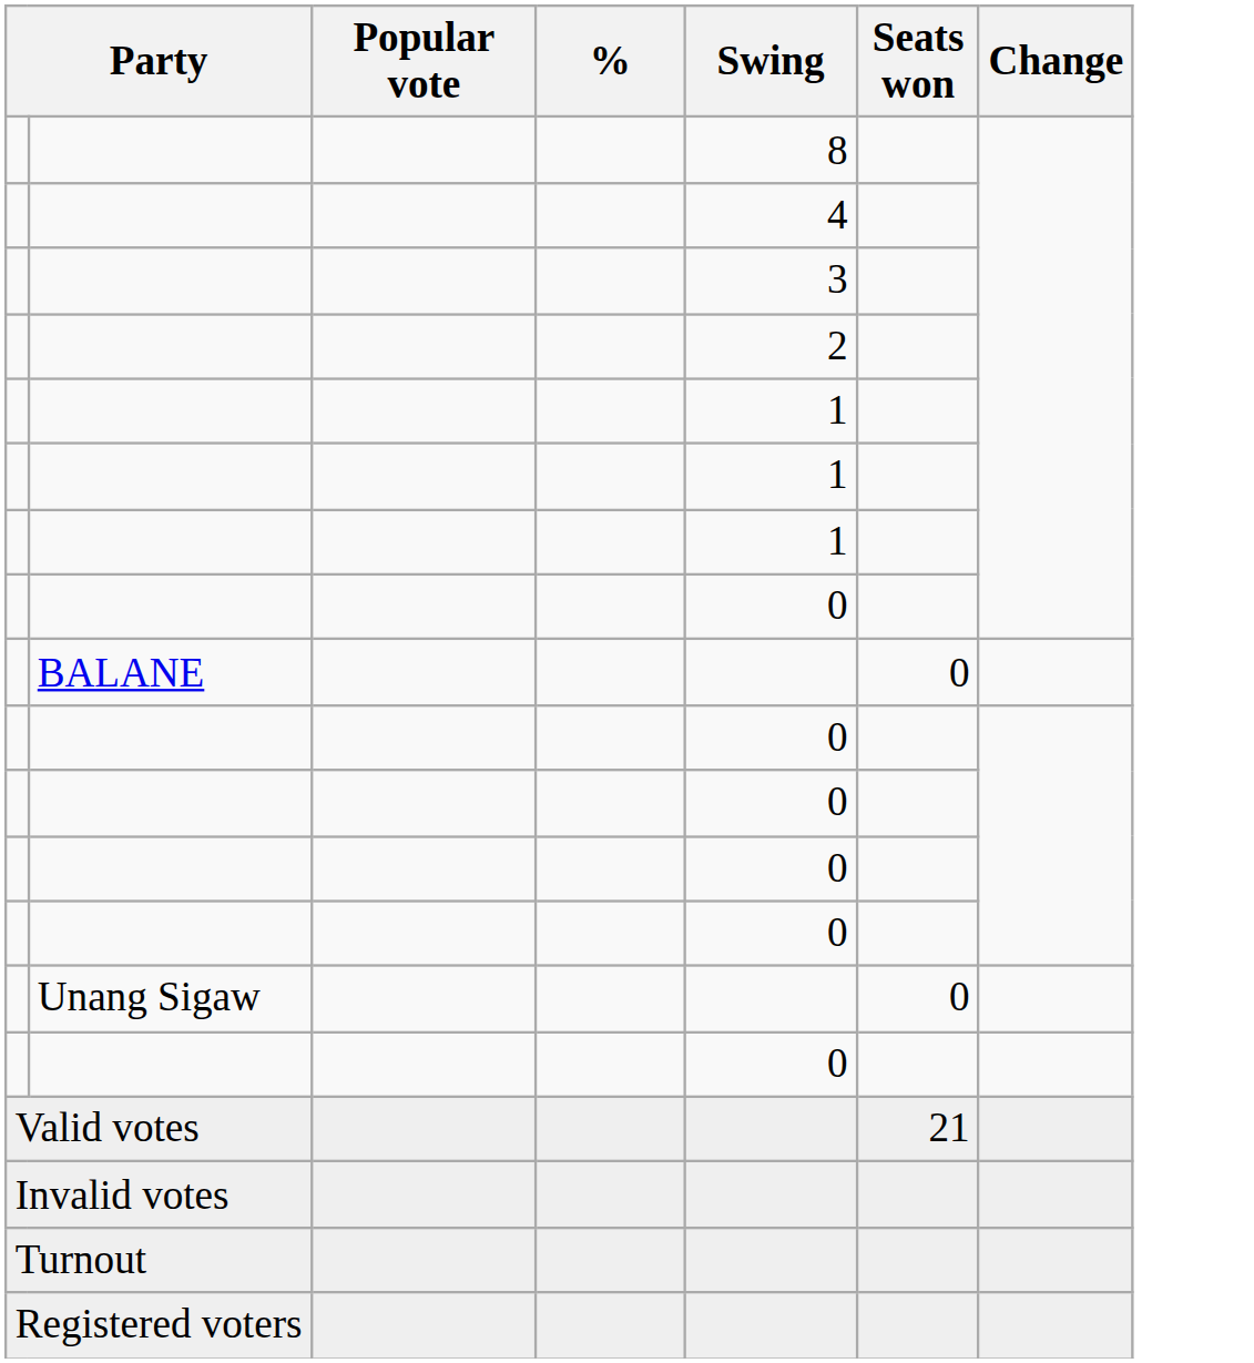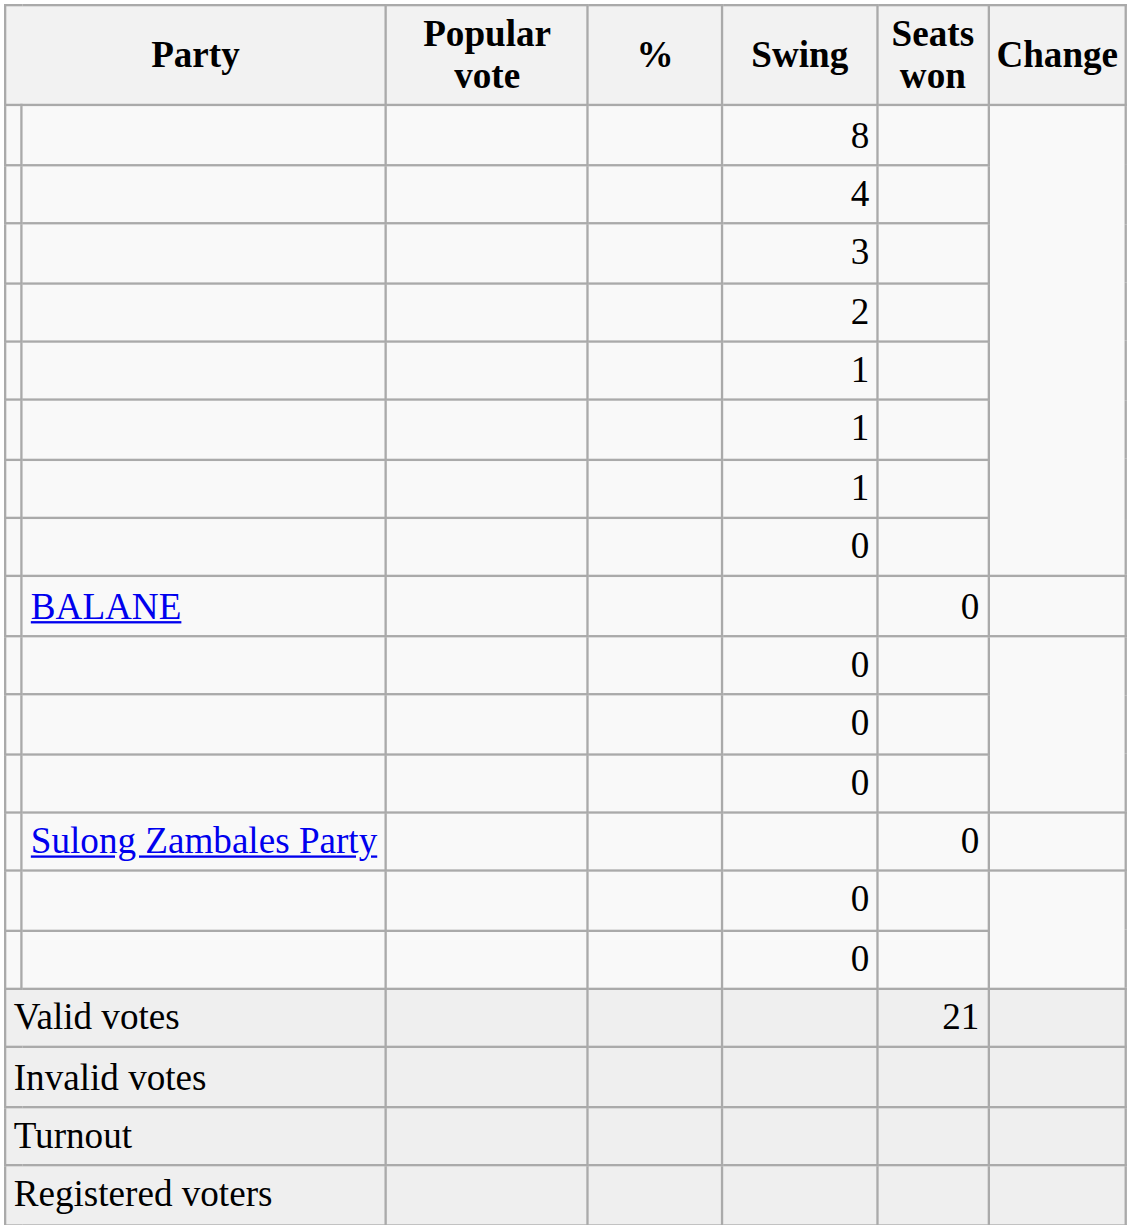+ row: Sulong Zambales Party | 0
- row: Unang Sigaw | 0
